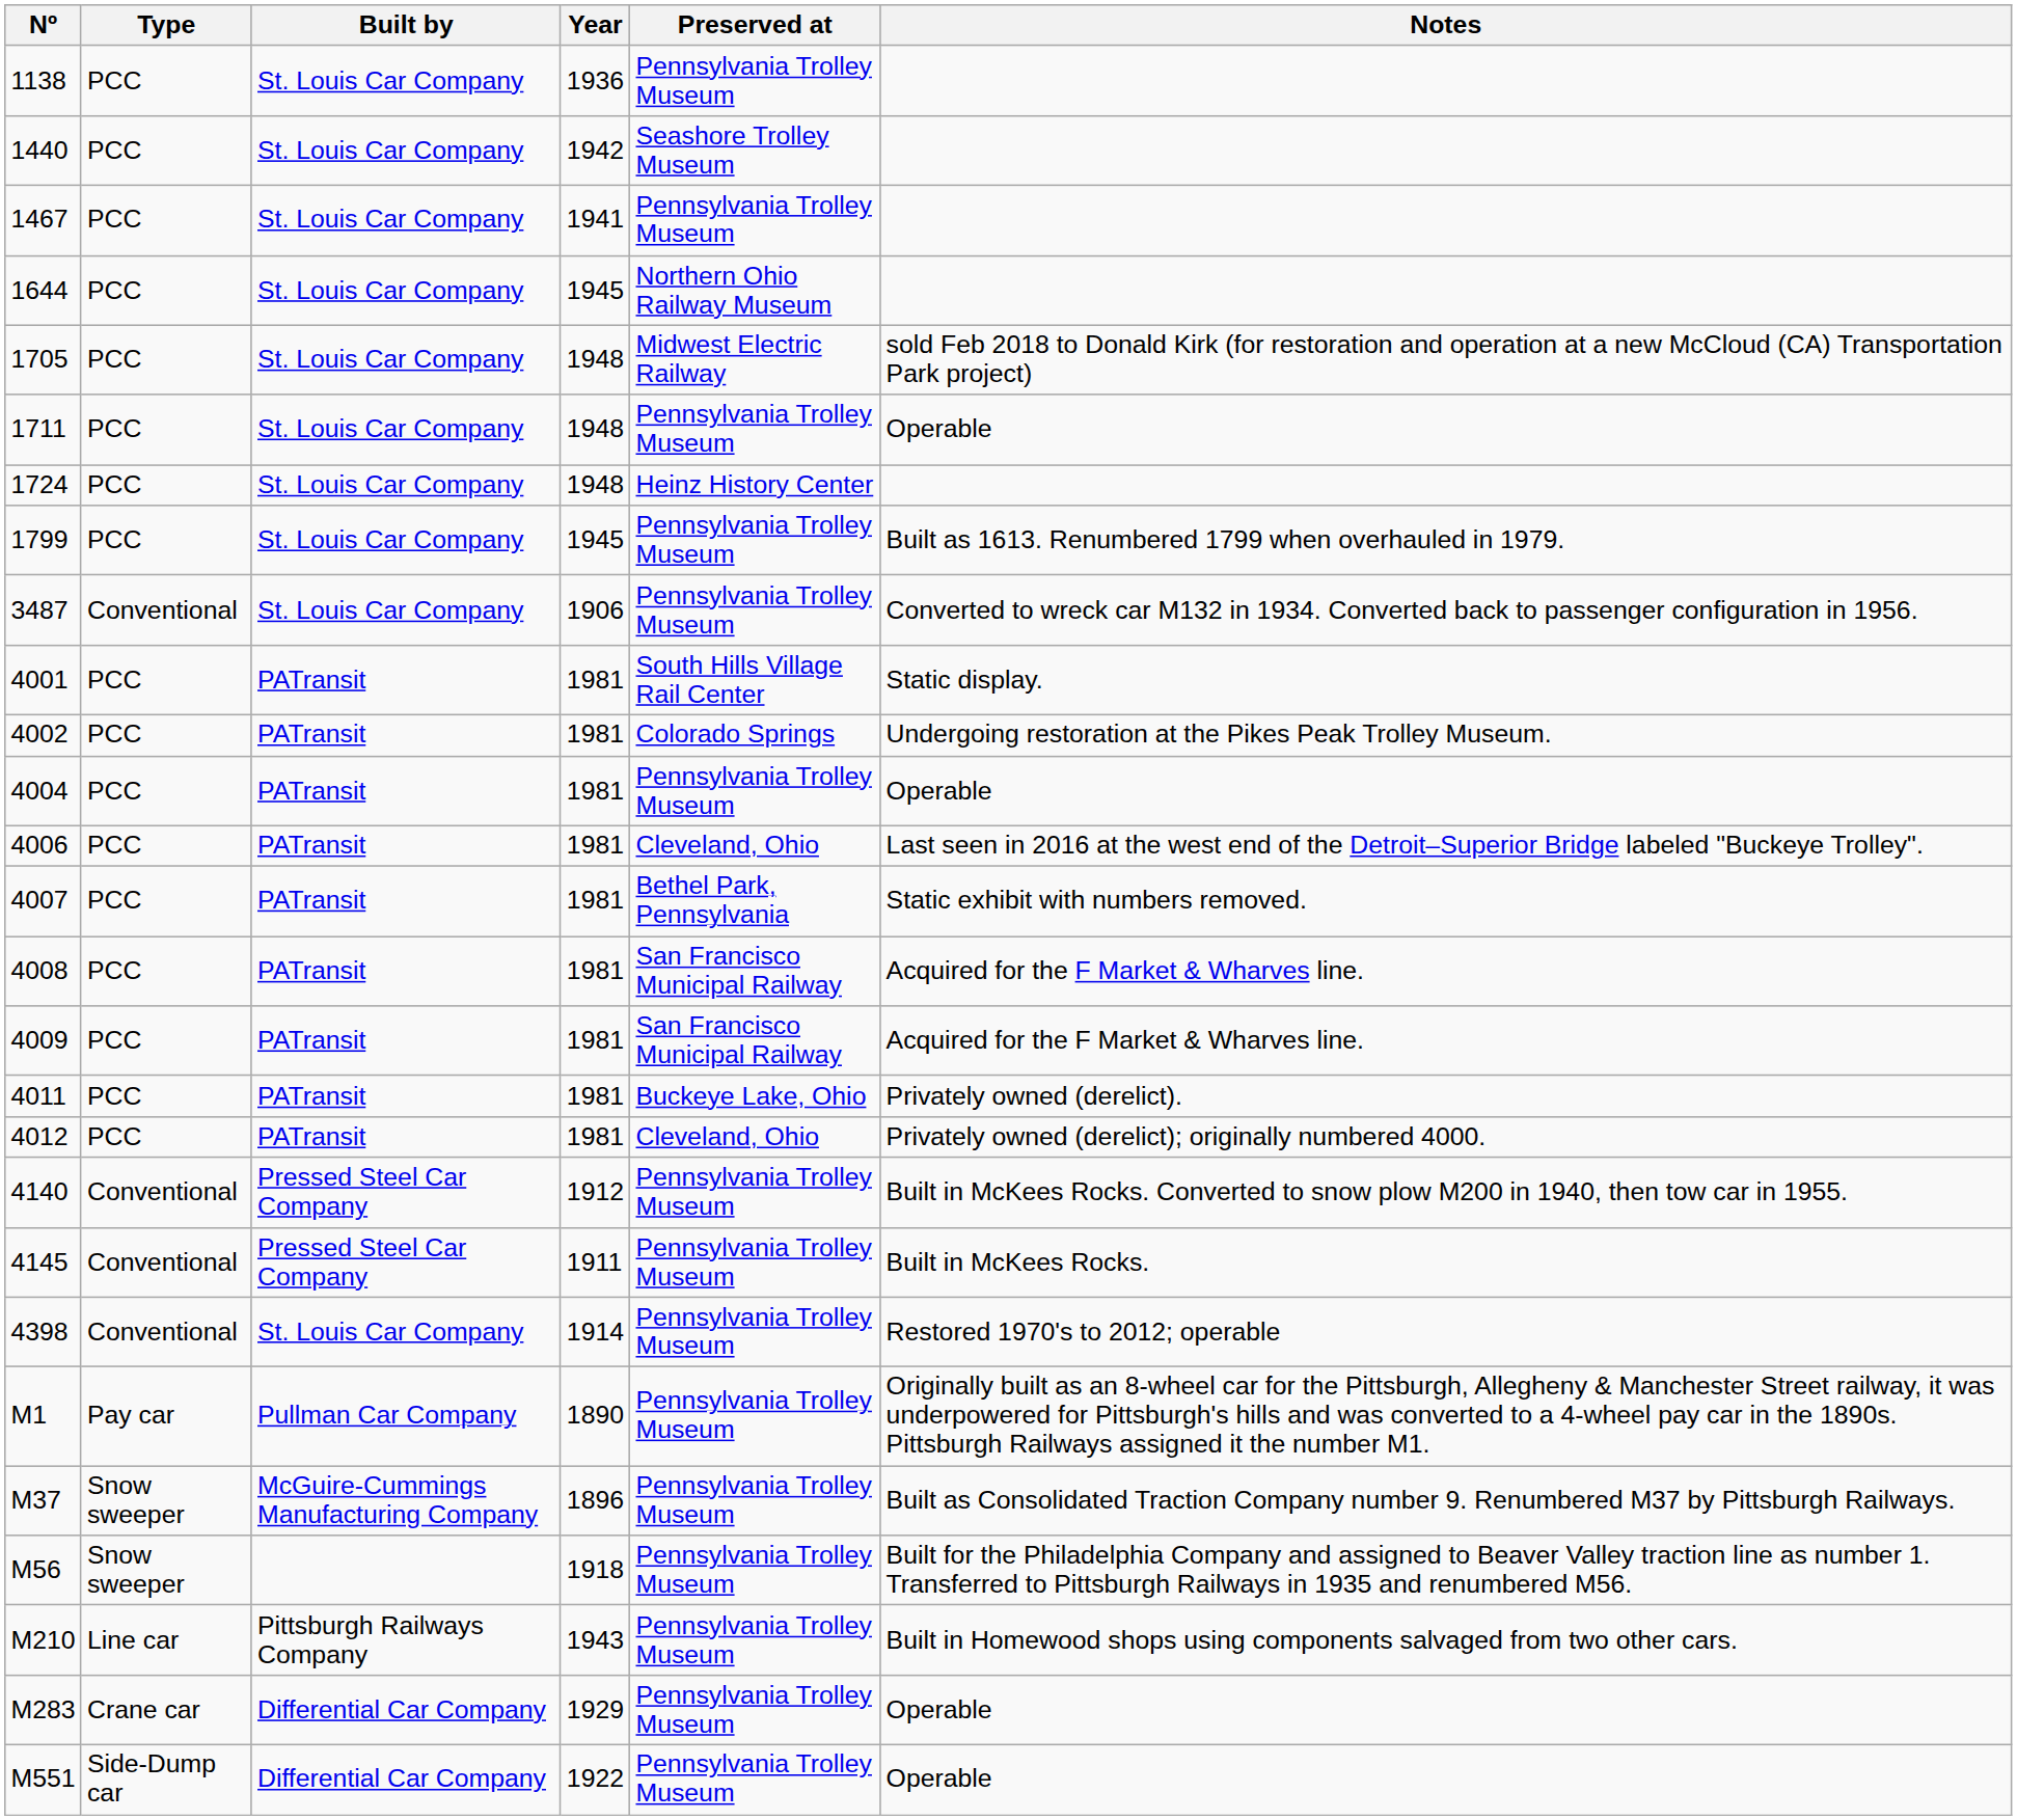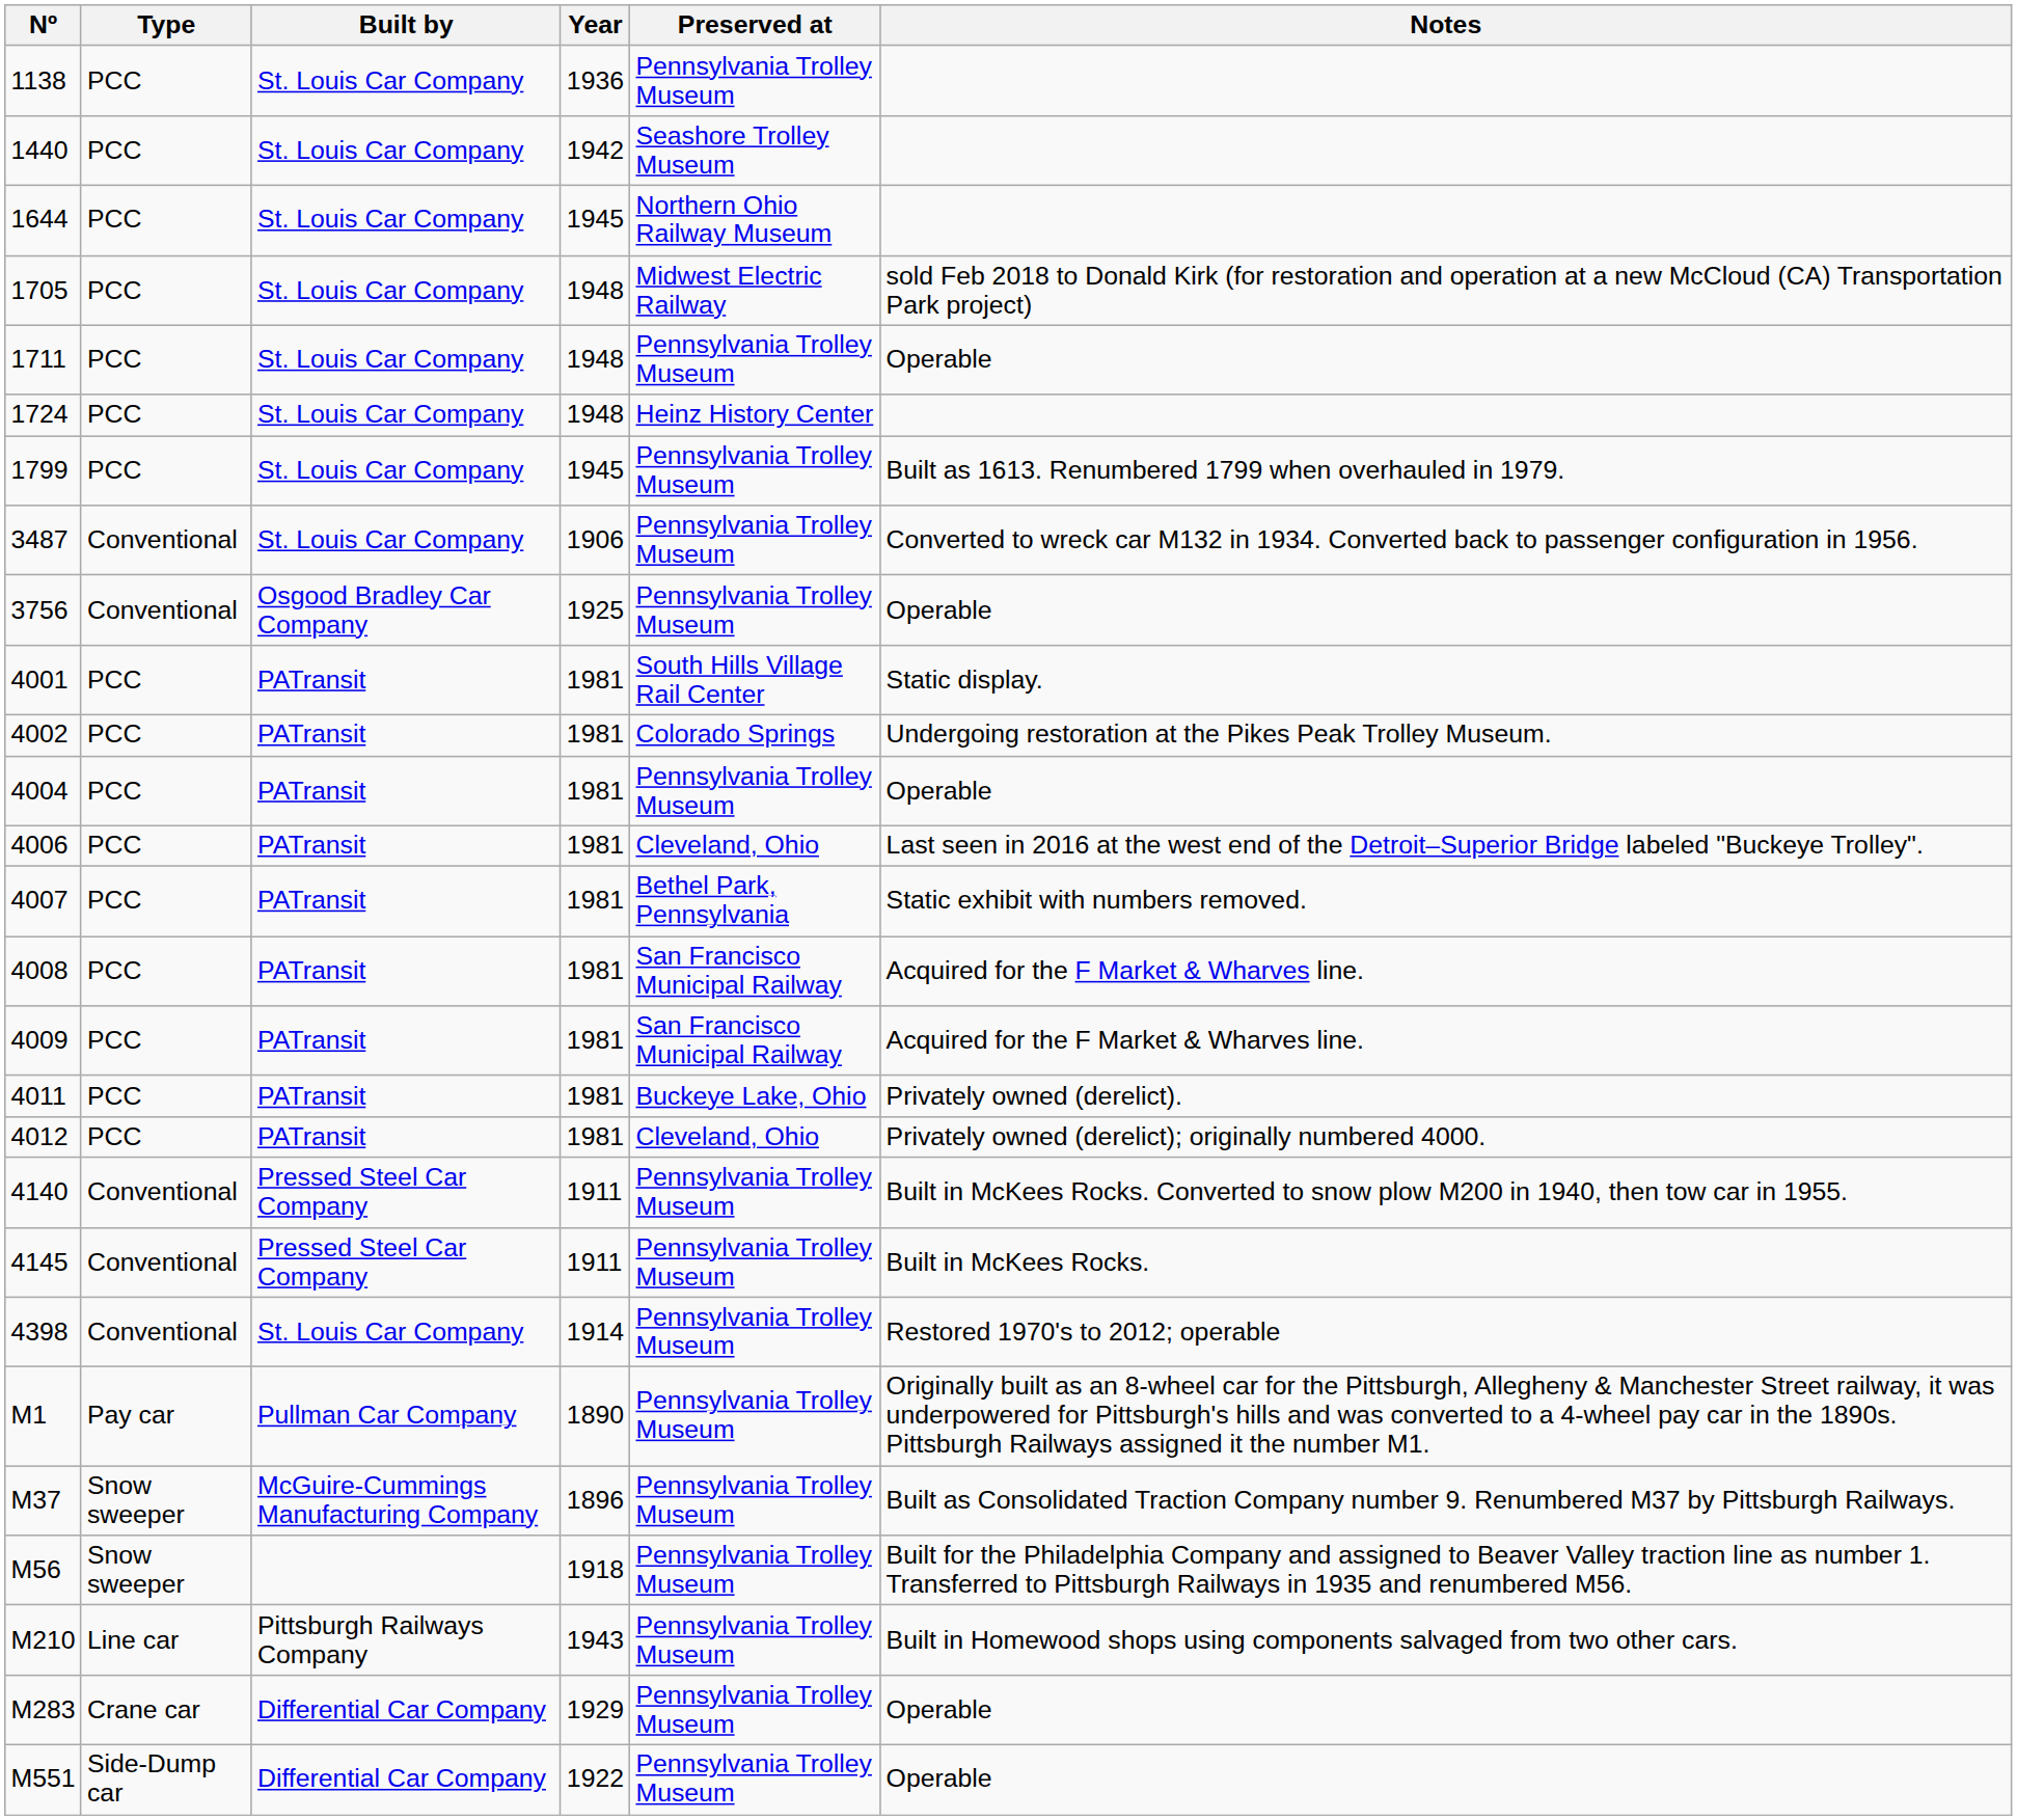- row: 1467 | PCC | St. Louis Car Company | 1941 | Pennsylvania Trolley Museum
+ row: 3756 | Conventional | Osgood Bradley Car Company | 1925 | Pennsylvania Trolley Museum | Operable
4140 | Year: 1912 -> 1911
